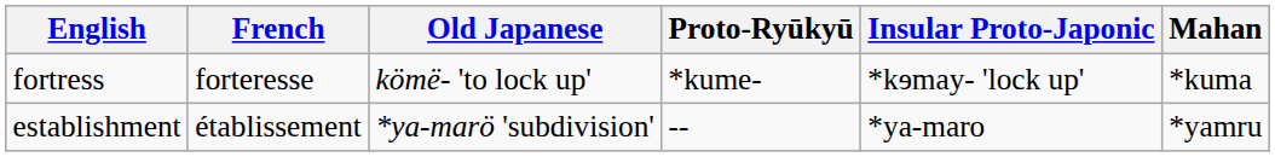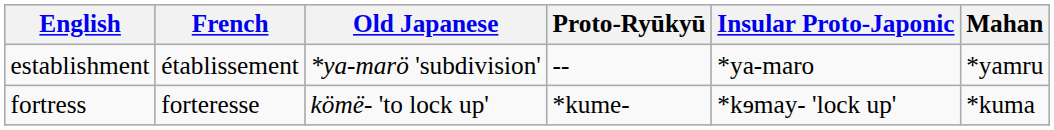rows swapped: fortress <-> establishment
